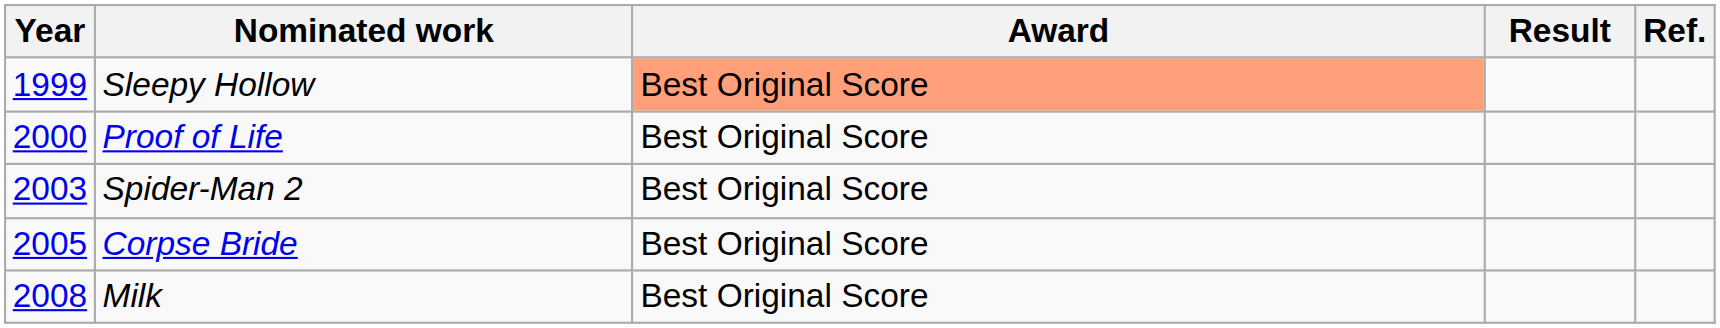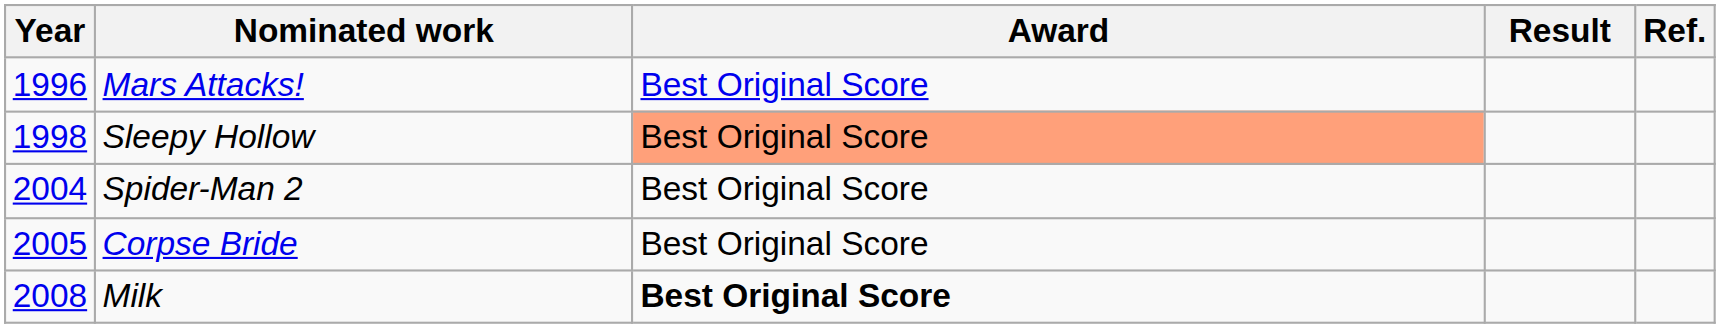+ row: 1996 | Mars Attacks! | Best Original Score
Sleepy Hollow | Year: 1999 -> 1998
- row: 2000 | Proof of Life | Best Original Score
Spider-Man 2 | Year: 2003 -> 2004
Milk | Award: normal -> bold
